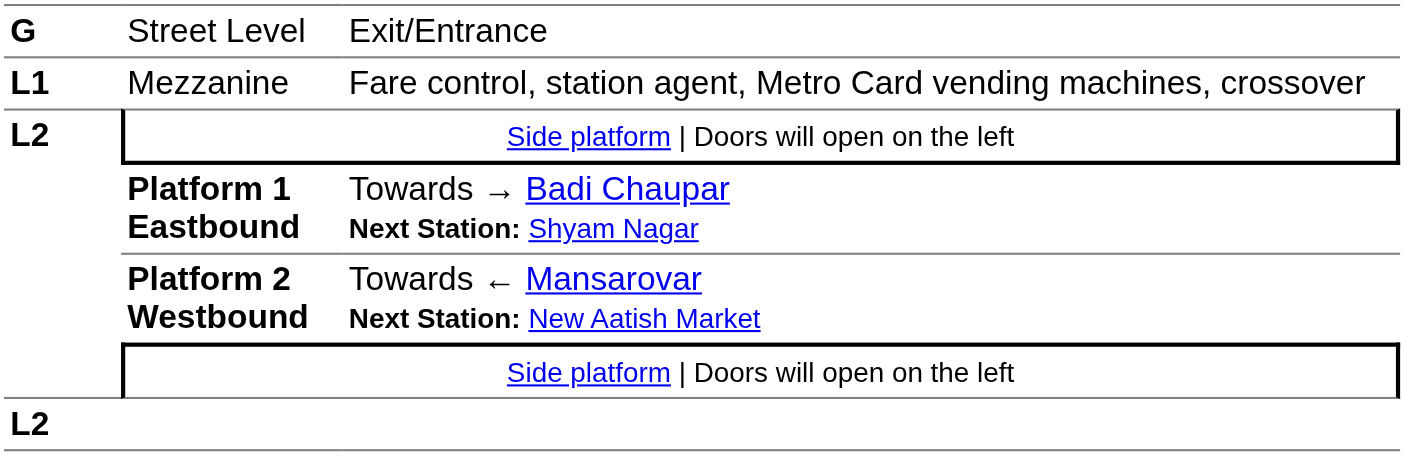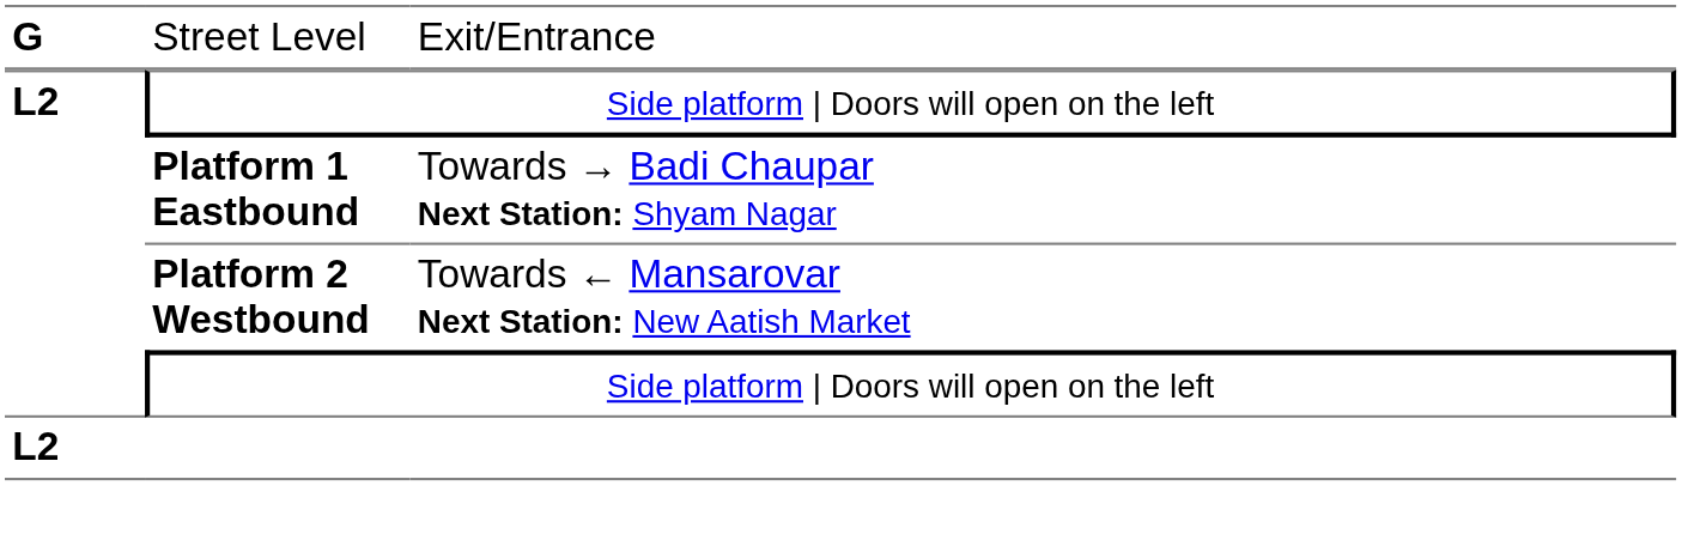- row: L1 | Mezzanine | Fare control, station agent, Metro Card vending machines, crossover
